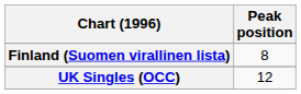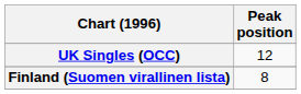rows swapped: Finland (Suomen virallinen lista) <-> UK Singles (OCC)
